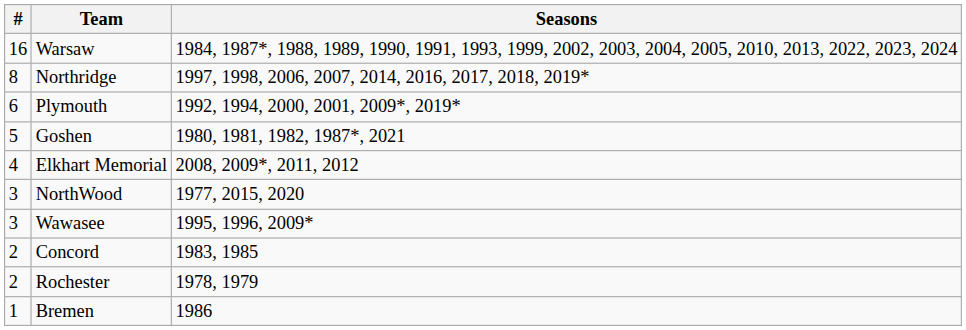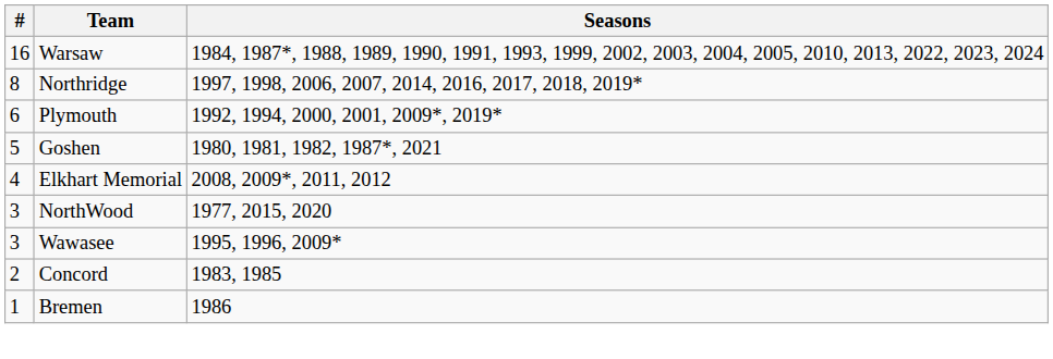- row: 2 | Rochester | 1978, 1979
